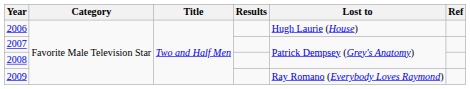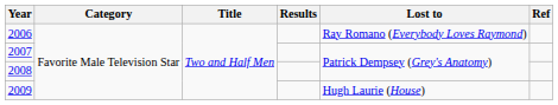2006 | Lost to: Hugh Laurie (House) -> Ray Romano (Everybody Loves Raymond)
2009 | Lost to: Ray Romano (Everybody Loves Raymond) -> Hugh Laurie (House)
